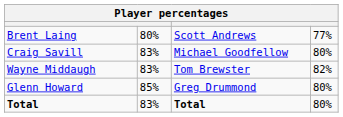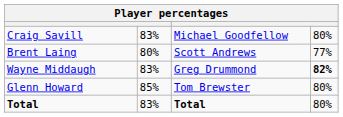rows swapped: Craig Savill <-> Brent Laing
Wayne Middaugh | column 3: Tom Brewster -> Greg Drummond
Wayne Middaugh | column 4: normal -> bold
Glenn Howard | column 3: Greg Drummond -> Tom Brewster
